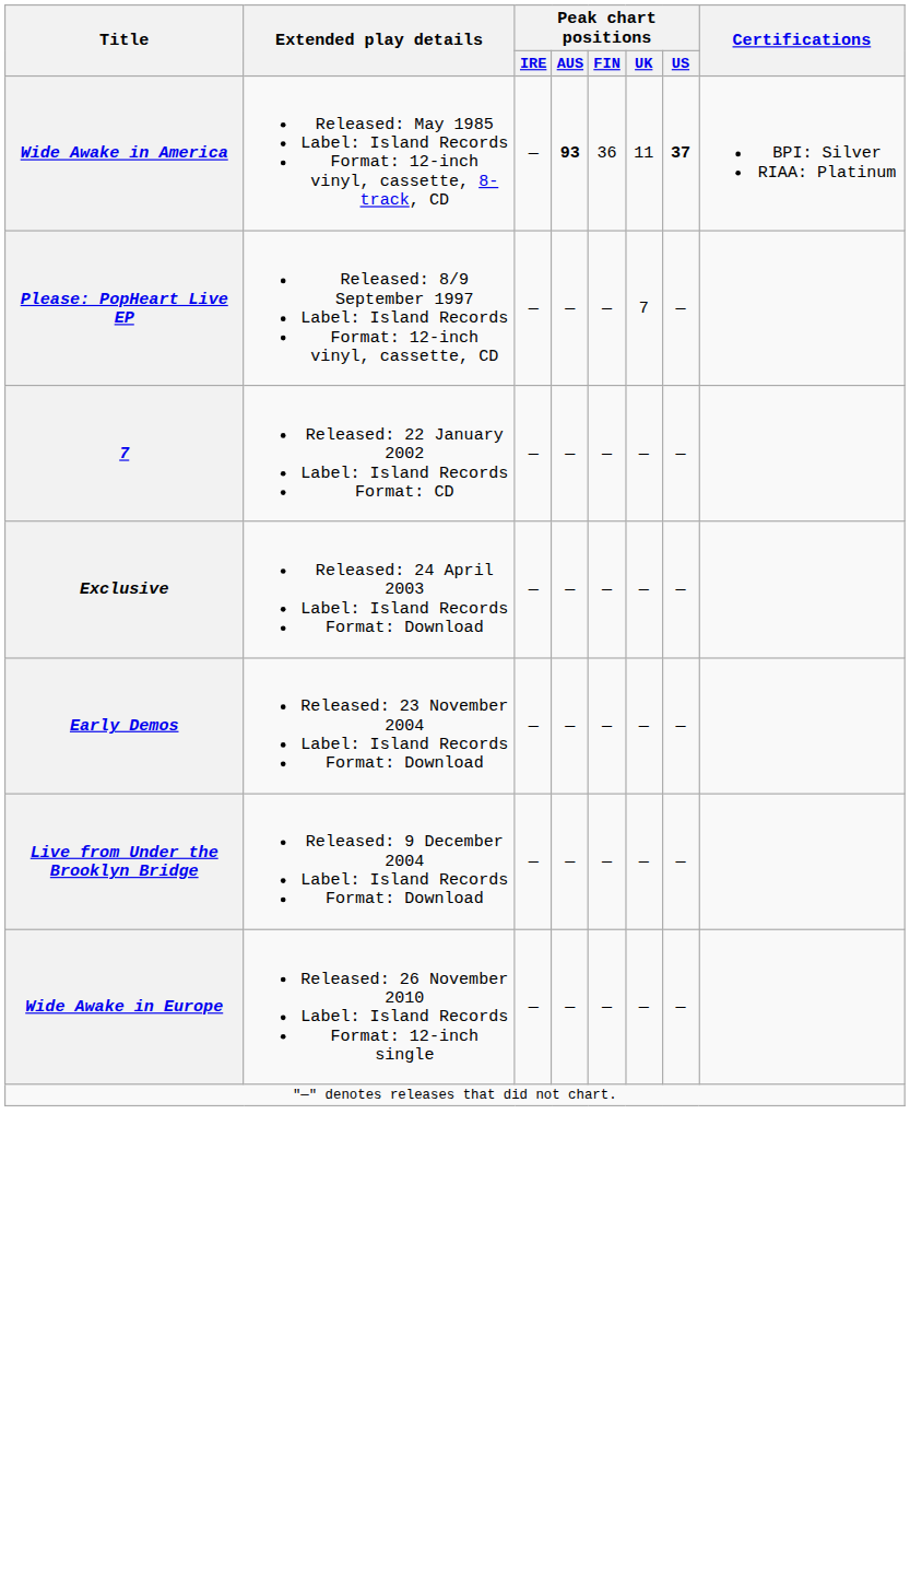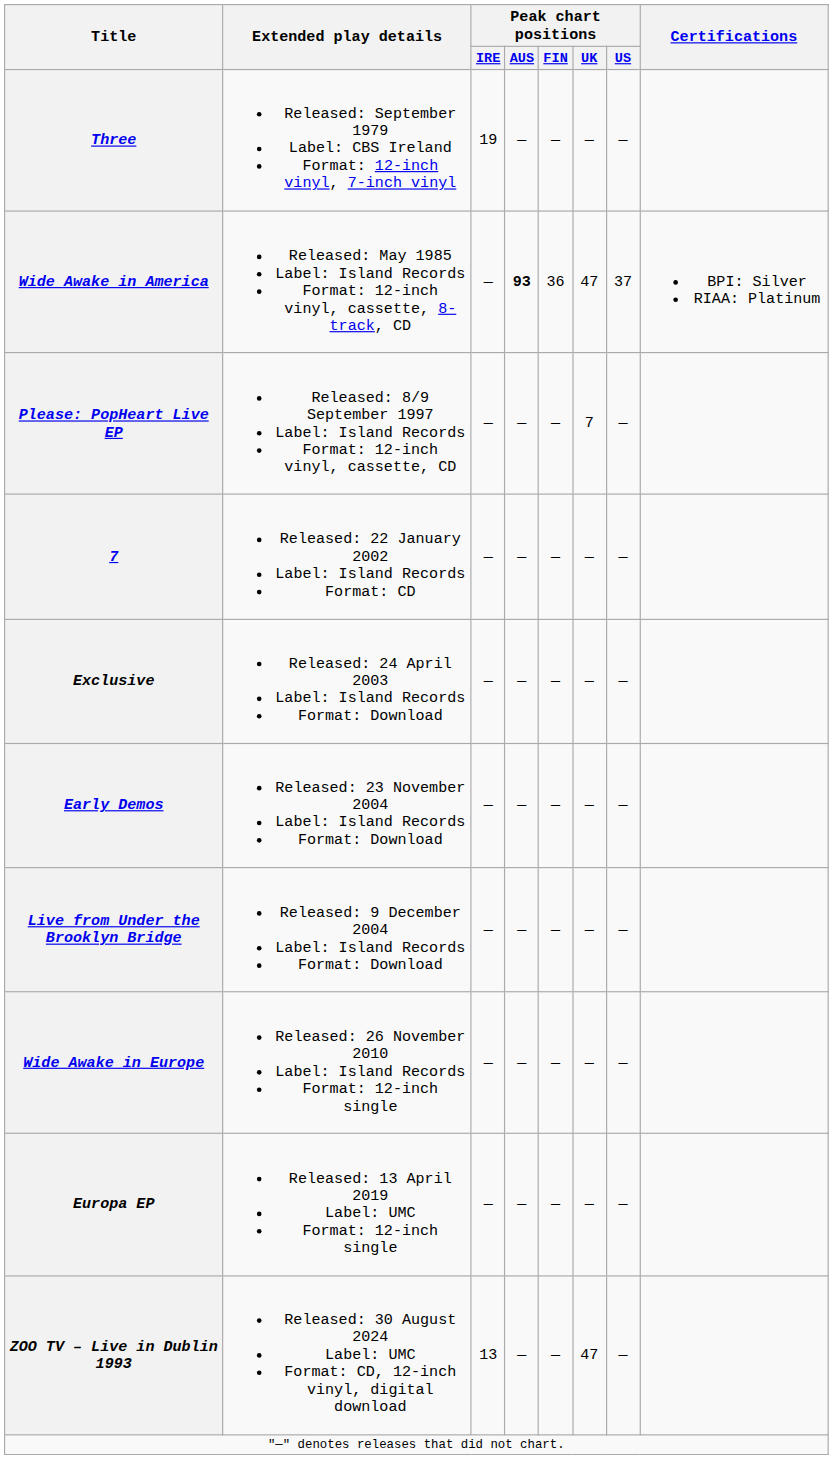+ row: Three | Released: September 1979 Label: CBS Ireland Format: 12-inch vinyl, 7-inch vinyl | 19 | — | — | — | —
Wide Awake in America | Peak chart positions / UK: 11 -> 47
Wide Awake in America | Peak chart positions / US: bold -> normal
+ row: Europa EP | Released: 13 April 2019 Label: UMC Format: 12-inch single | — | — | — | — | —
+ row: ZOO TV – Live in Dublin 1993 | Released: 30 August 2024 Label: UMC Format: CD, 12-inch vinyl, digital download | 13 | — | — | 47 | —
